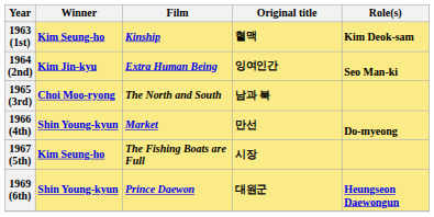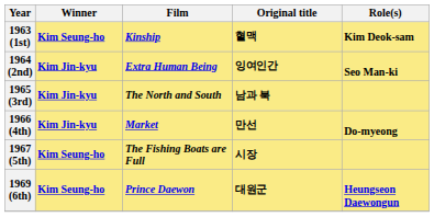1965 (3rd) | Winner: Choi Moo-ryong -> Kim Jin-kyu
1966 (4th) | Winner: Shin Young-kyun -> Kim Jin-kyu
1969 (6th) | Winner: Shin Young-kyun -> Kim Seung-ho
